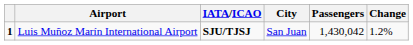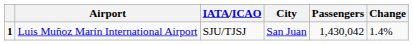Luis Muñoz Marín International Airport | IATA/ICAO: bold -> normal
Luis Muñoz Marín International Airport | Change: 1.2% -> 1.4%
